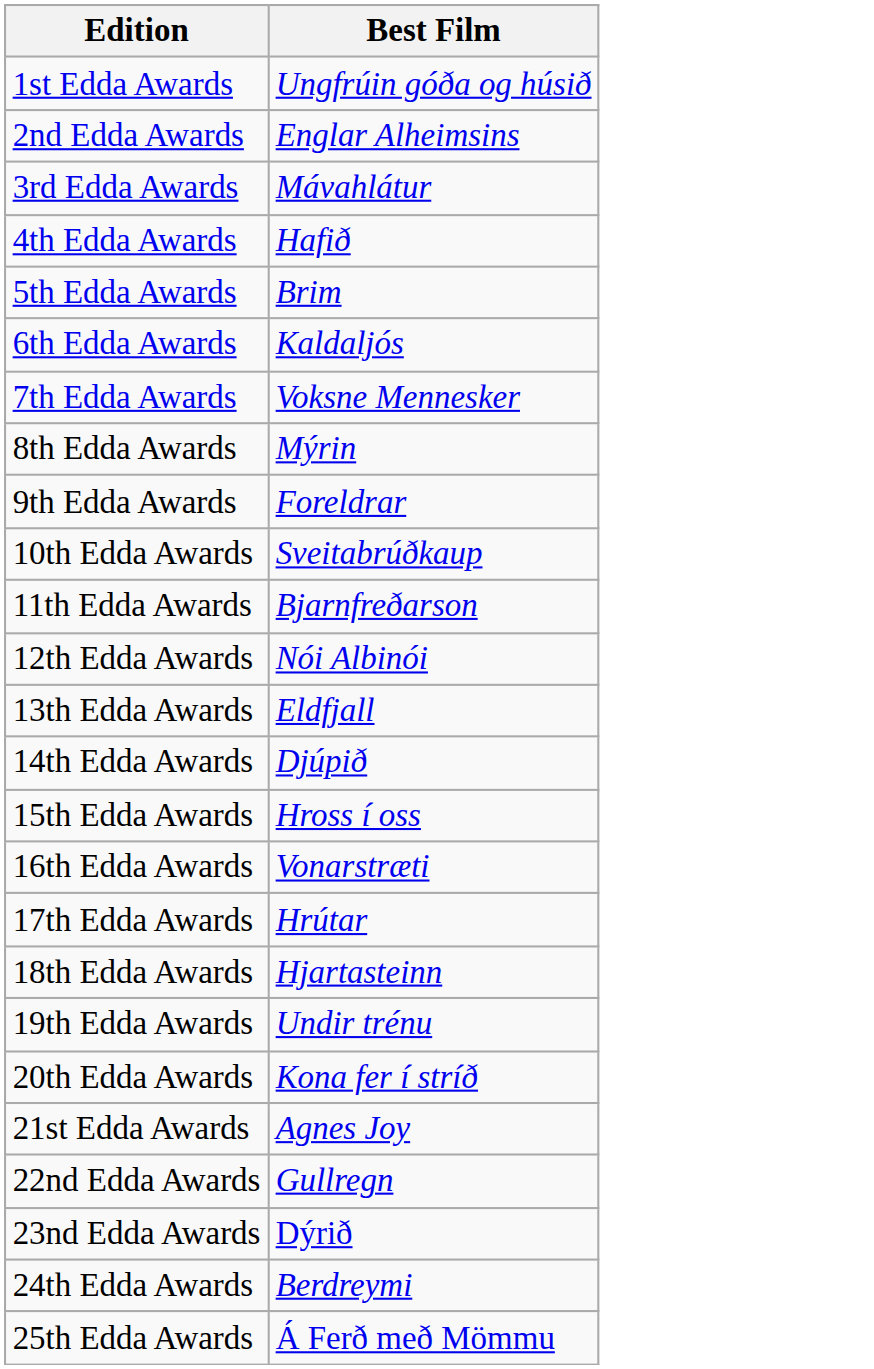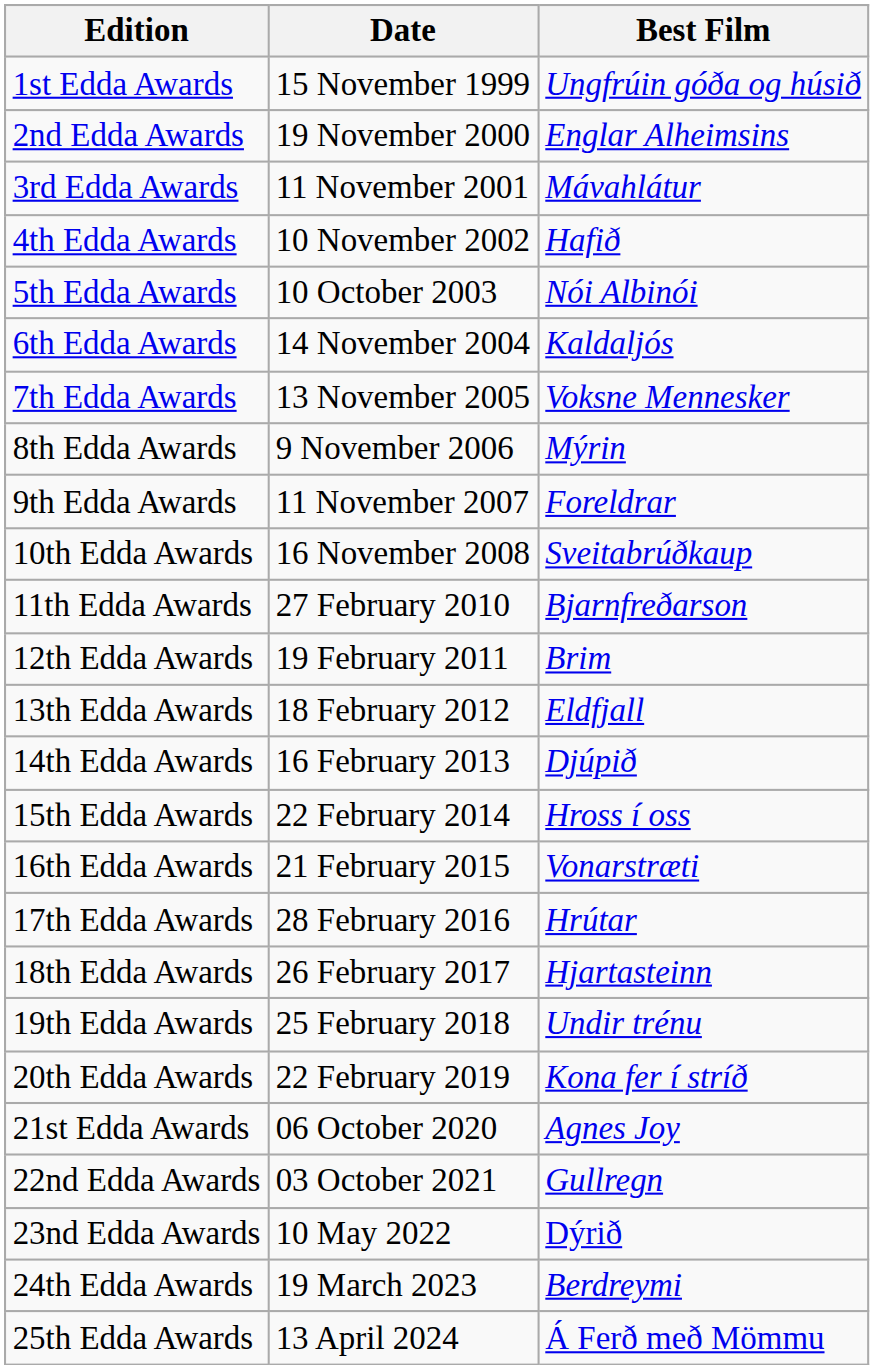+ column: Date | 15 November 1999 | 19 November 2000 | 11 November 2001 | 10 November 2002 | 10 October 2003 | 14 November 2004 | 13 November 2005 | 9 November 2006 | 11 November 2007 | 16 November 2008 | 27 February 2010 | 19 February 2011 | 18 February 2012 | 16 February 2013 | 22 February 2014 | 21 February 2015 | 28 February 2016 | 26 February 2017 | 25 February 2018 | 22 February 2019 | 06 October 2020 | 03 October 2021 | 10 May 2022 | 19 March 2023 | 13 April 2024
5th Edda Awards | Best Film: Brim -> Nói Albinói
12th Edda Awards | Best Film: Nói Albinói -> Brim
